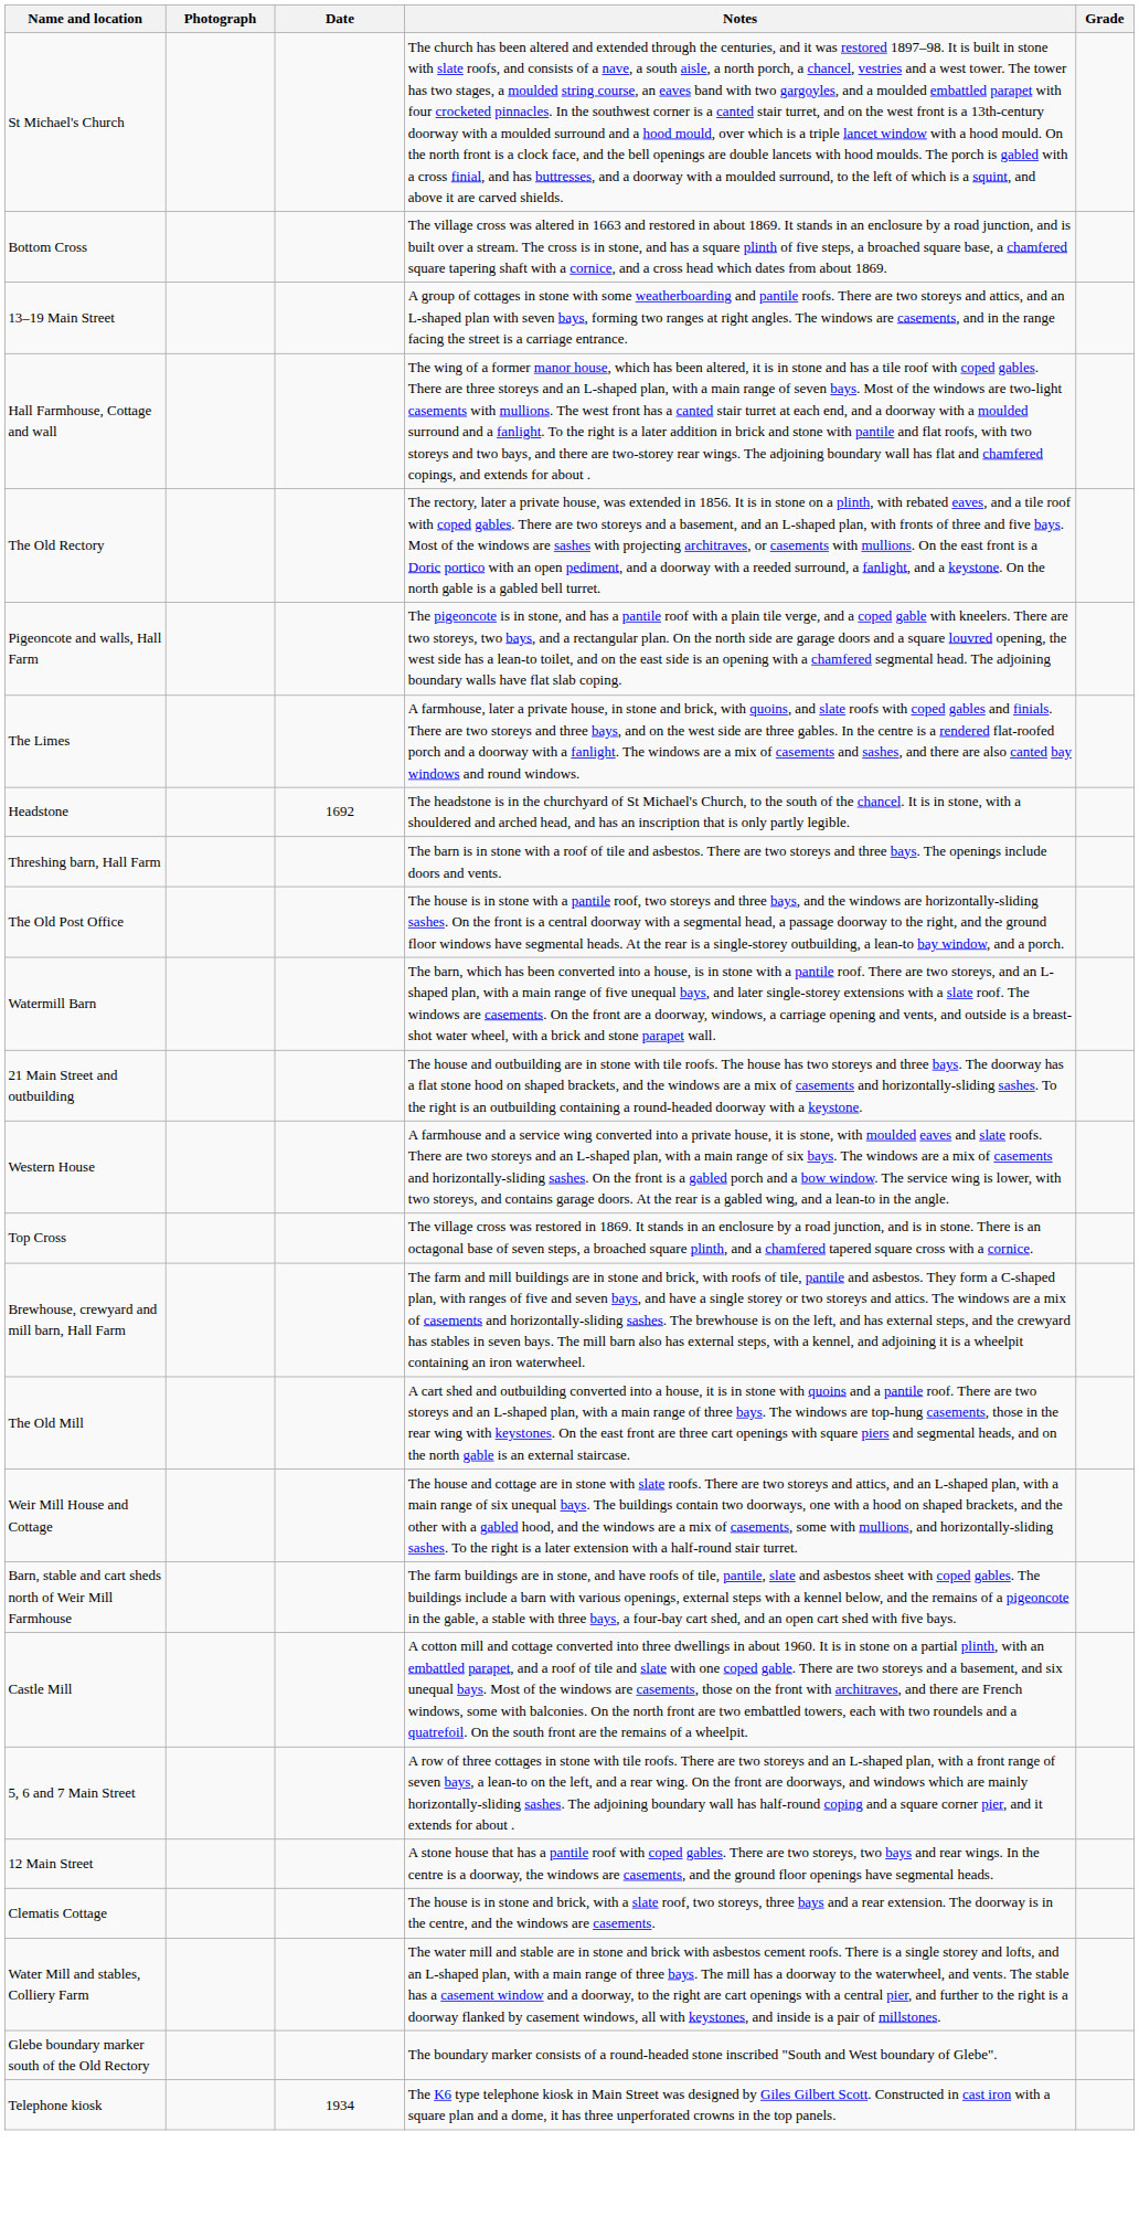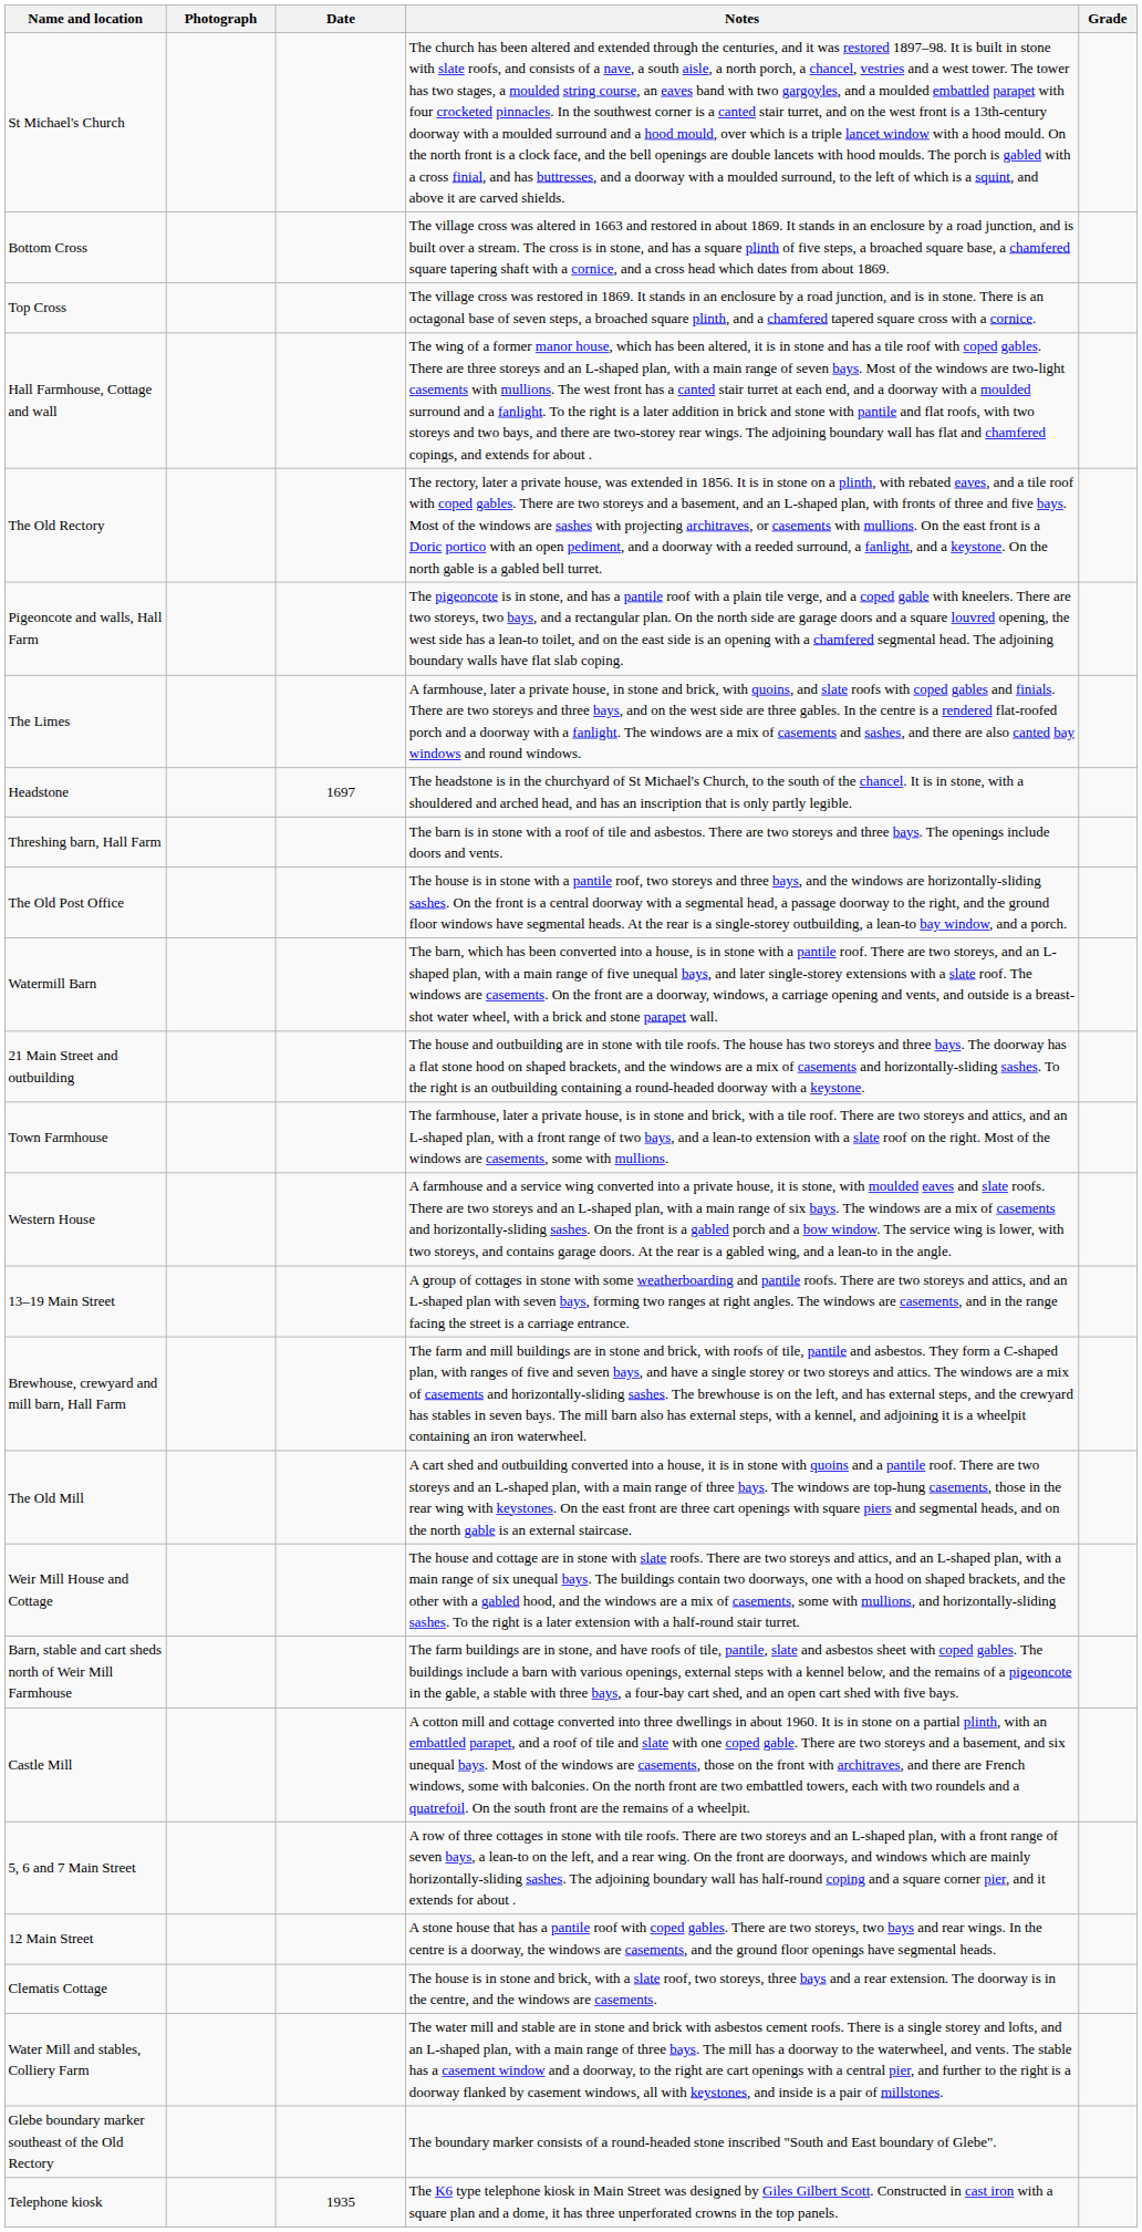rows swapped: Top Cross <-> 13–19 Main Street
Headstone | Date: 1692 -> 1697
+ row: Town Farmhouse | The farmhouse, later a private house, is in stone and brick, with a tile roof. There are two storeys and attics, and an L-shaped plan, with a front range of two bays, and a lean-to extension with a slate roof on the right. Most of the windows are casements, some with mullions.
- row: Glebe boundary marker south of the Old Rectory | The boundary marker consists of a round-headed stone inscribed "South and West boundary of Glebe".
+ row: Glebe boundary marker southeast of the Old Rectory | The boundary marker consists of a round-headed stone inscribed "South and East boundary of Glebe".
Telephone kiosk | Date: 1934 -> 1935
